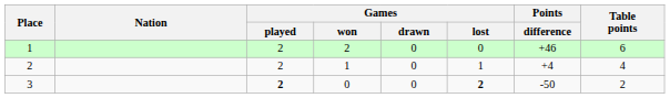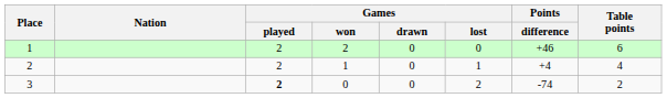3 | Games / lost: bold -> normal
3 | Points / difference: -50 -> -74
